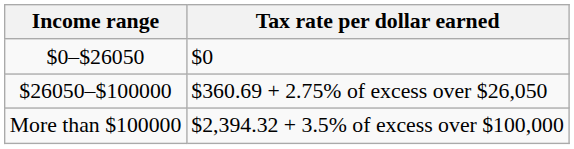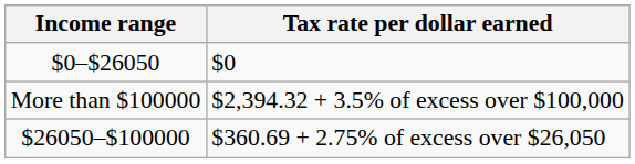rows swapped: $360.69 + 2.75% of excess over $26,050 <-> $2,394.32 + 3.5% of excess over $100,000
